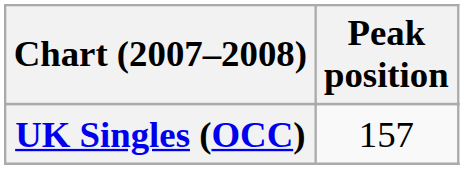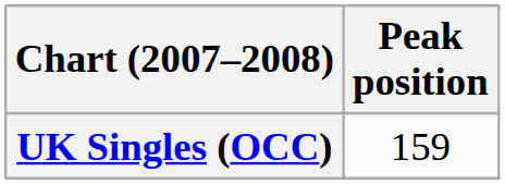UK Singles (OCC) | Peak position: 157 -> 159
